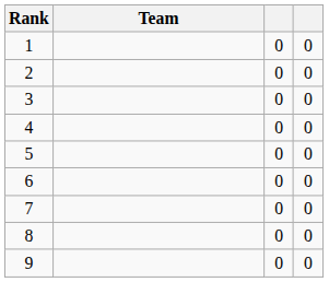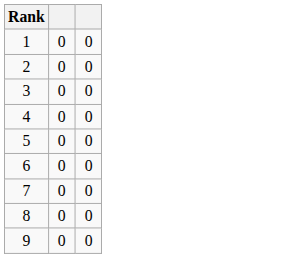- column: Team
